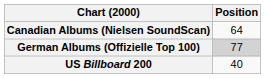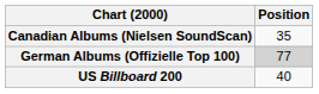Canadian Albums (Nielsen SoundScan) | Position: 64 -> 35
